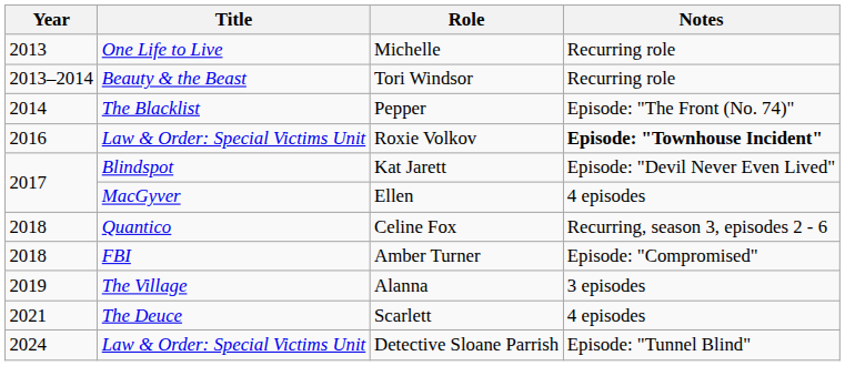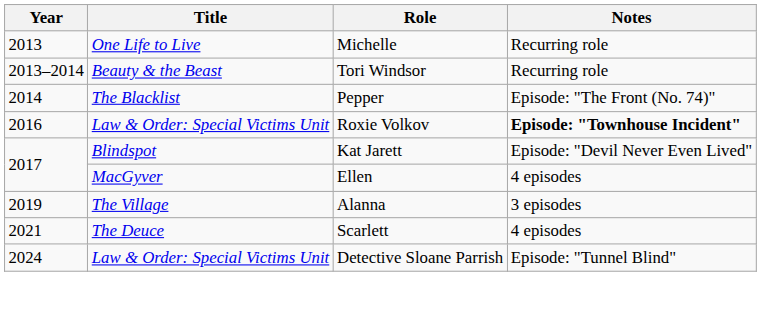- row: 2018 | Quantico | Celine Fox | Recurring, season 3, episodes 2 - 6
- row: 2018 | FBI | Amber Turner | Episode: "Compromised"
